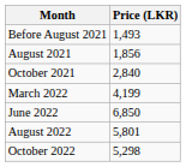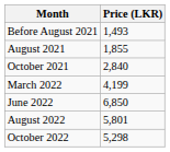August 2021 | Price (LKR): 1,856 -> 1,855
